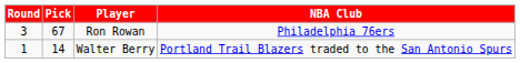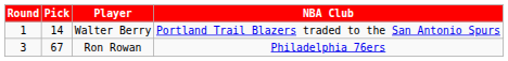rows swapped: Walter Berry <-> Ron Rowan
